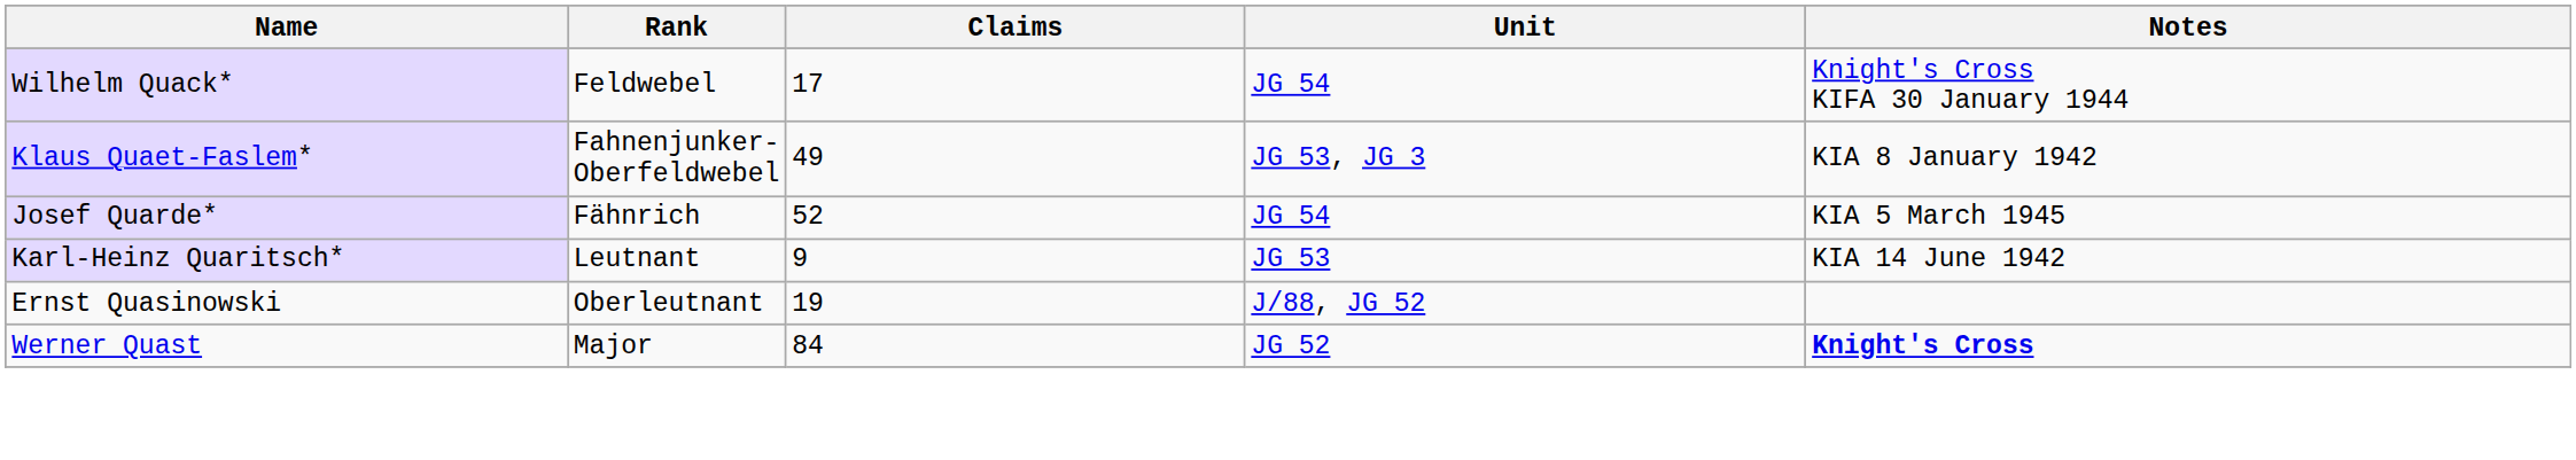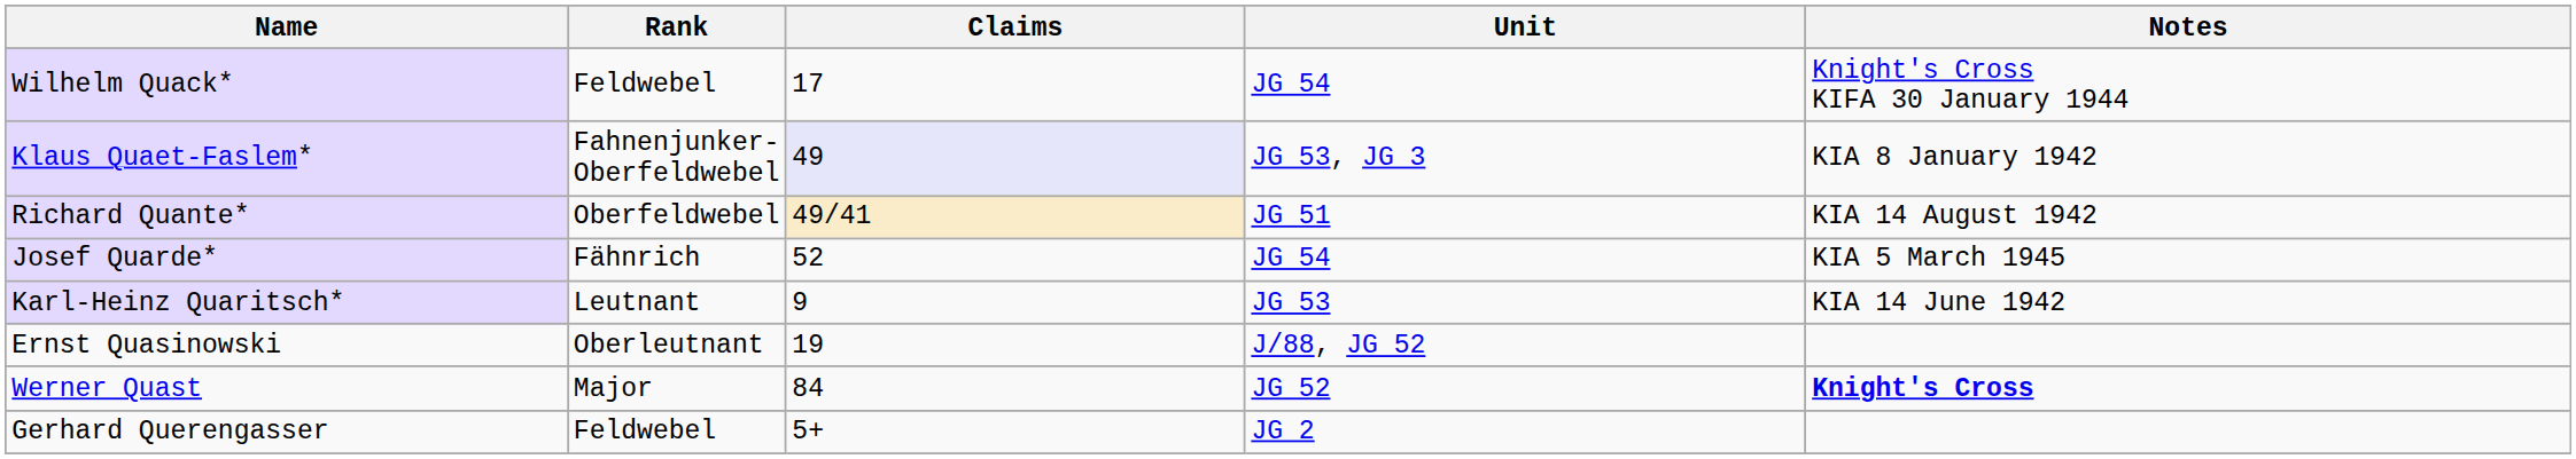Klaus Quaet-Faslem* | Claims: no background -> lavender background
+ row: Richard Quante* | Oberfeldwebel | 49/41 | JG 51 | KIA 14 August 1942
+ row: Gerhard Querengasser | Feldwebel | 5+ | JG 2
